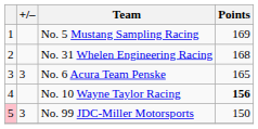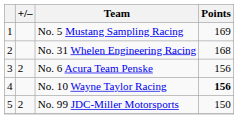No. 6 Acura Team Penske | +/–: 3 -> 2
No. 6 Acura Team Penske | Points: 165 -> 156
No. 99 JDC-Miller Motorsports | column 1: pink background -> no background
No. 99 JDC-Miller Motorsports | +/–: 3 -> 2
